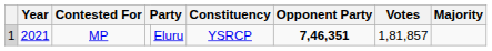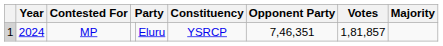MP | Year: 2021 -> 2024
MP | Opponent Party: bold -> normal
